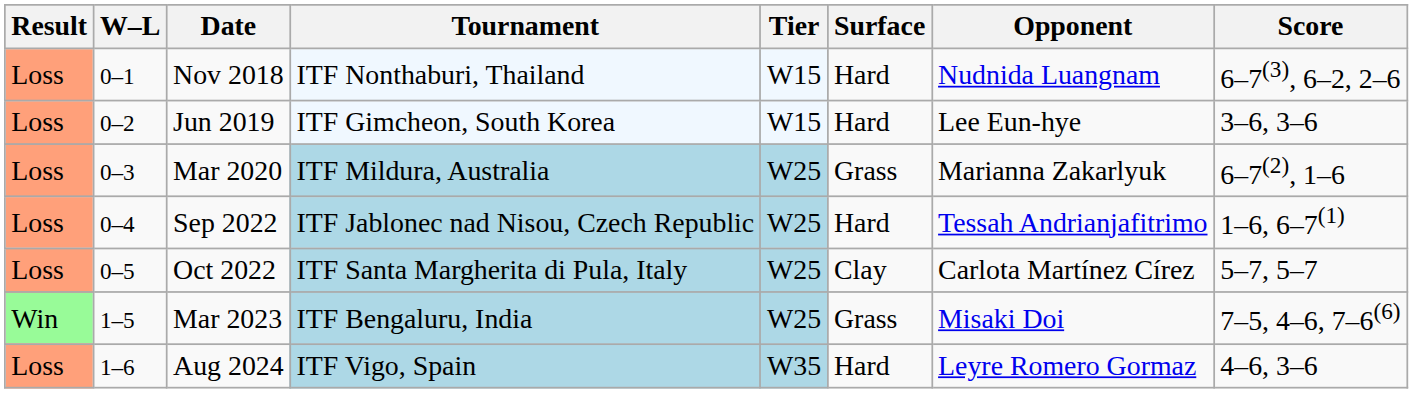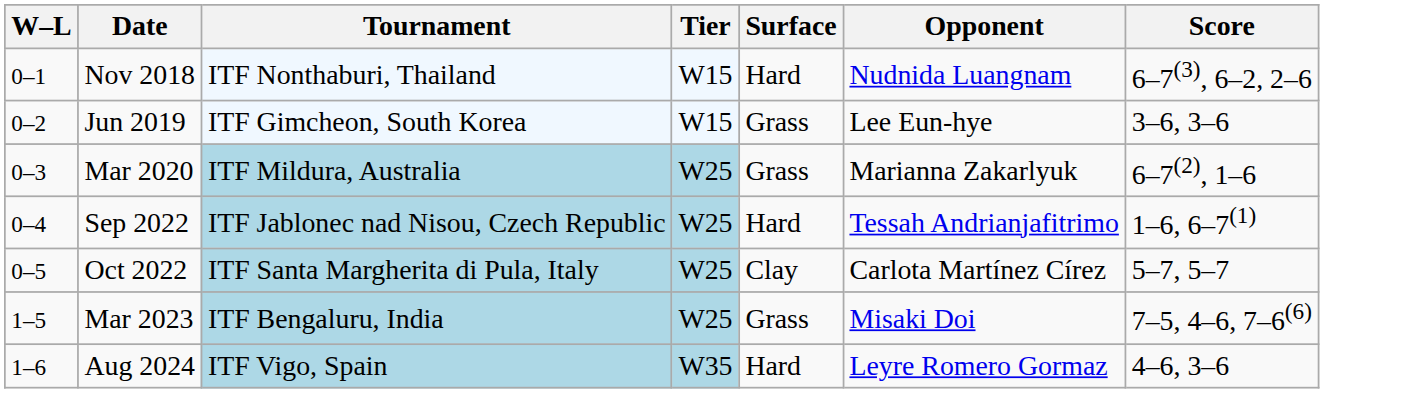- column: Result | Loss | Loss | Loss | Loss | Loss | Win | Loss
Jun 2019 | Surface: Hard -> Grass
